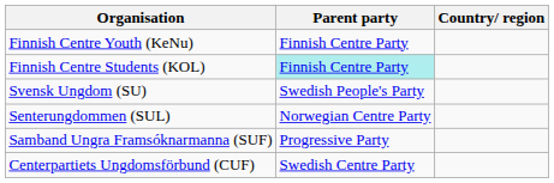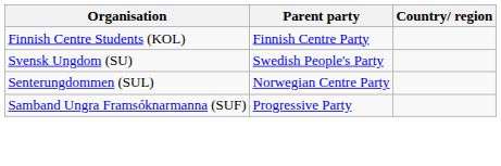- row: Finnish Centre Youth (KeNu) | Finnish Centre Party
Finnish Centre Students (KOL) | Parent party: paleturquoise background -> no background
- row: Centerpartiets Ungdomsförbund (CUF) | Swedish Centre Party
